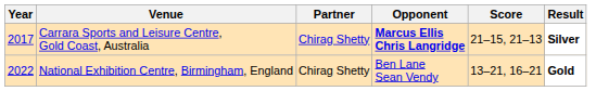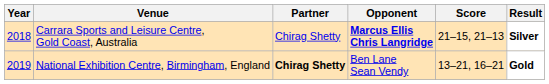Carrara Sports and Leisure Centre, Gold Coast, Australia | Year: 2017 -> 2018
National Exhibition Centre, Birmingham, England | Year: 2022 -> 2019
National Exhibition Centre, Birmingham, England | Partner: normal -> bold
